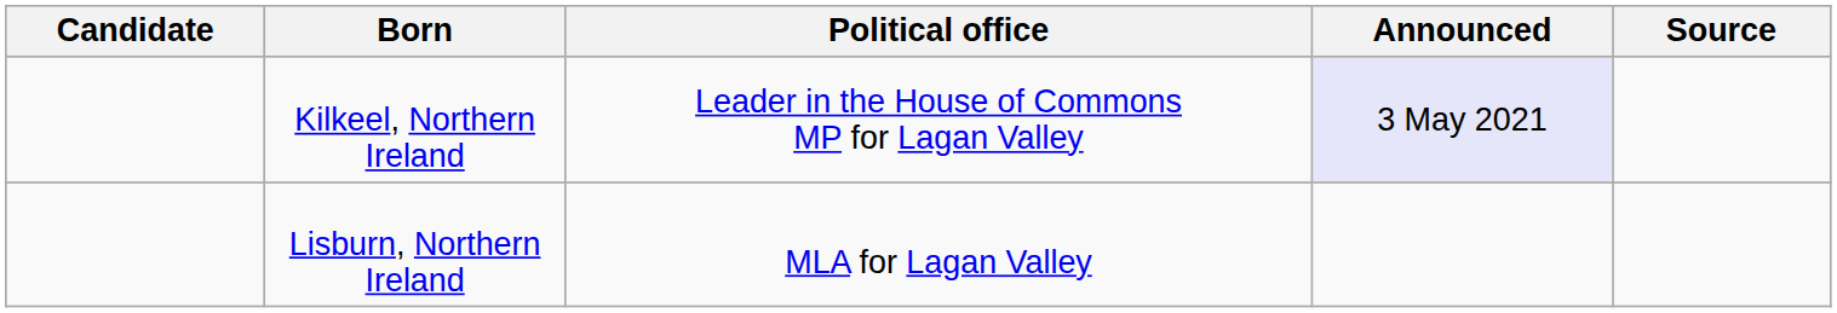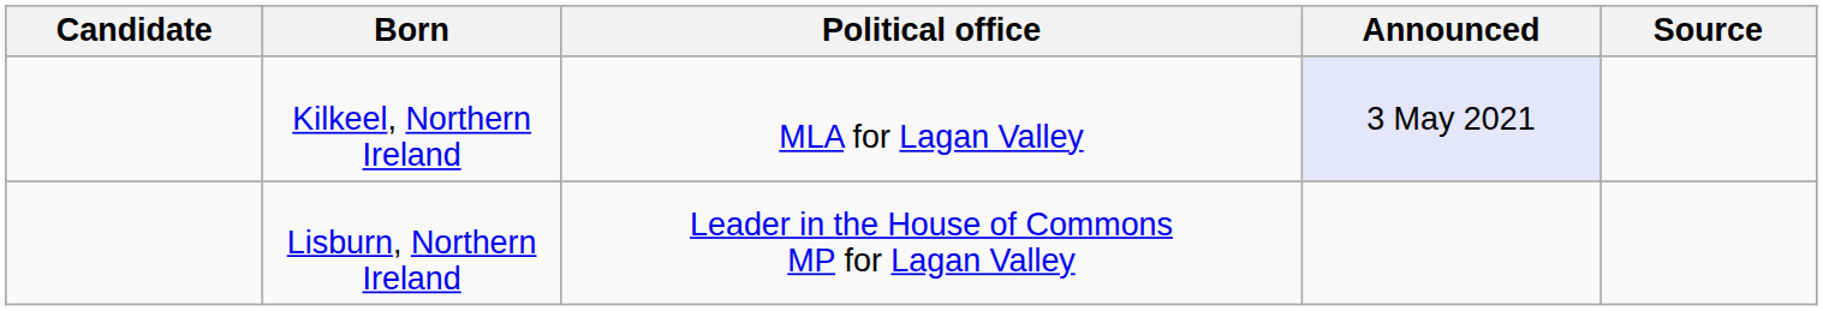Kilkeel, Northern Ireland | Political office: Leader in the House of Commons MP for Lagan Valley -> MLA for Lagan Valley
Lisburn, Northern Ireland | Political office: MLA for Lagan Valley -> Leader in the House of Commons MP for Lagan Valley
